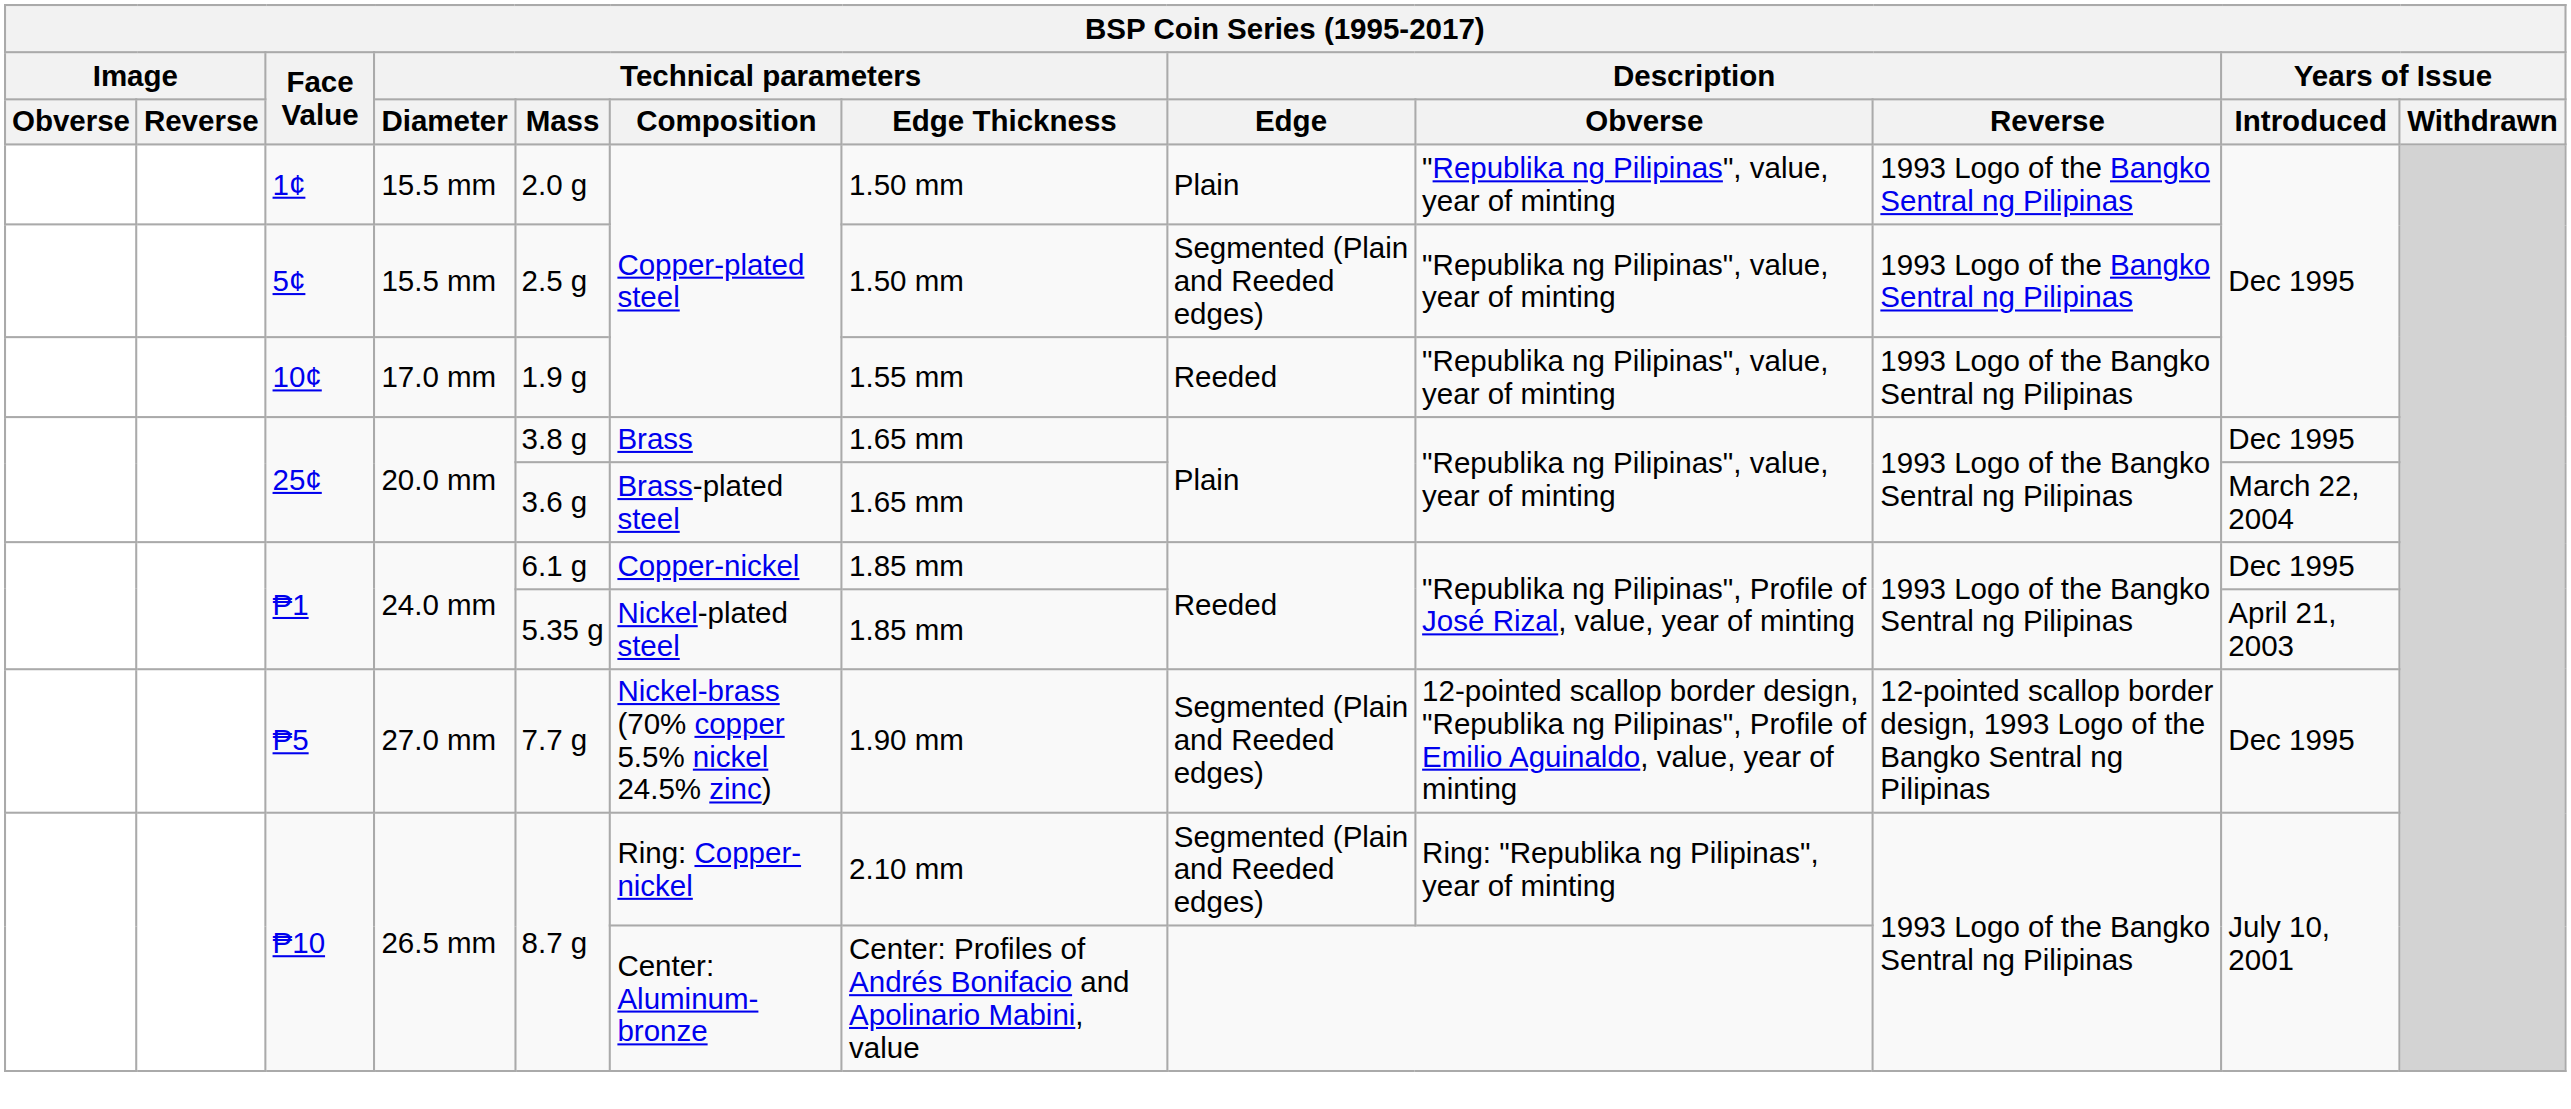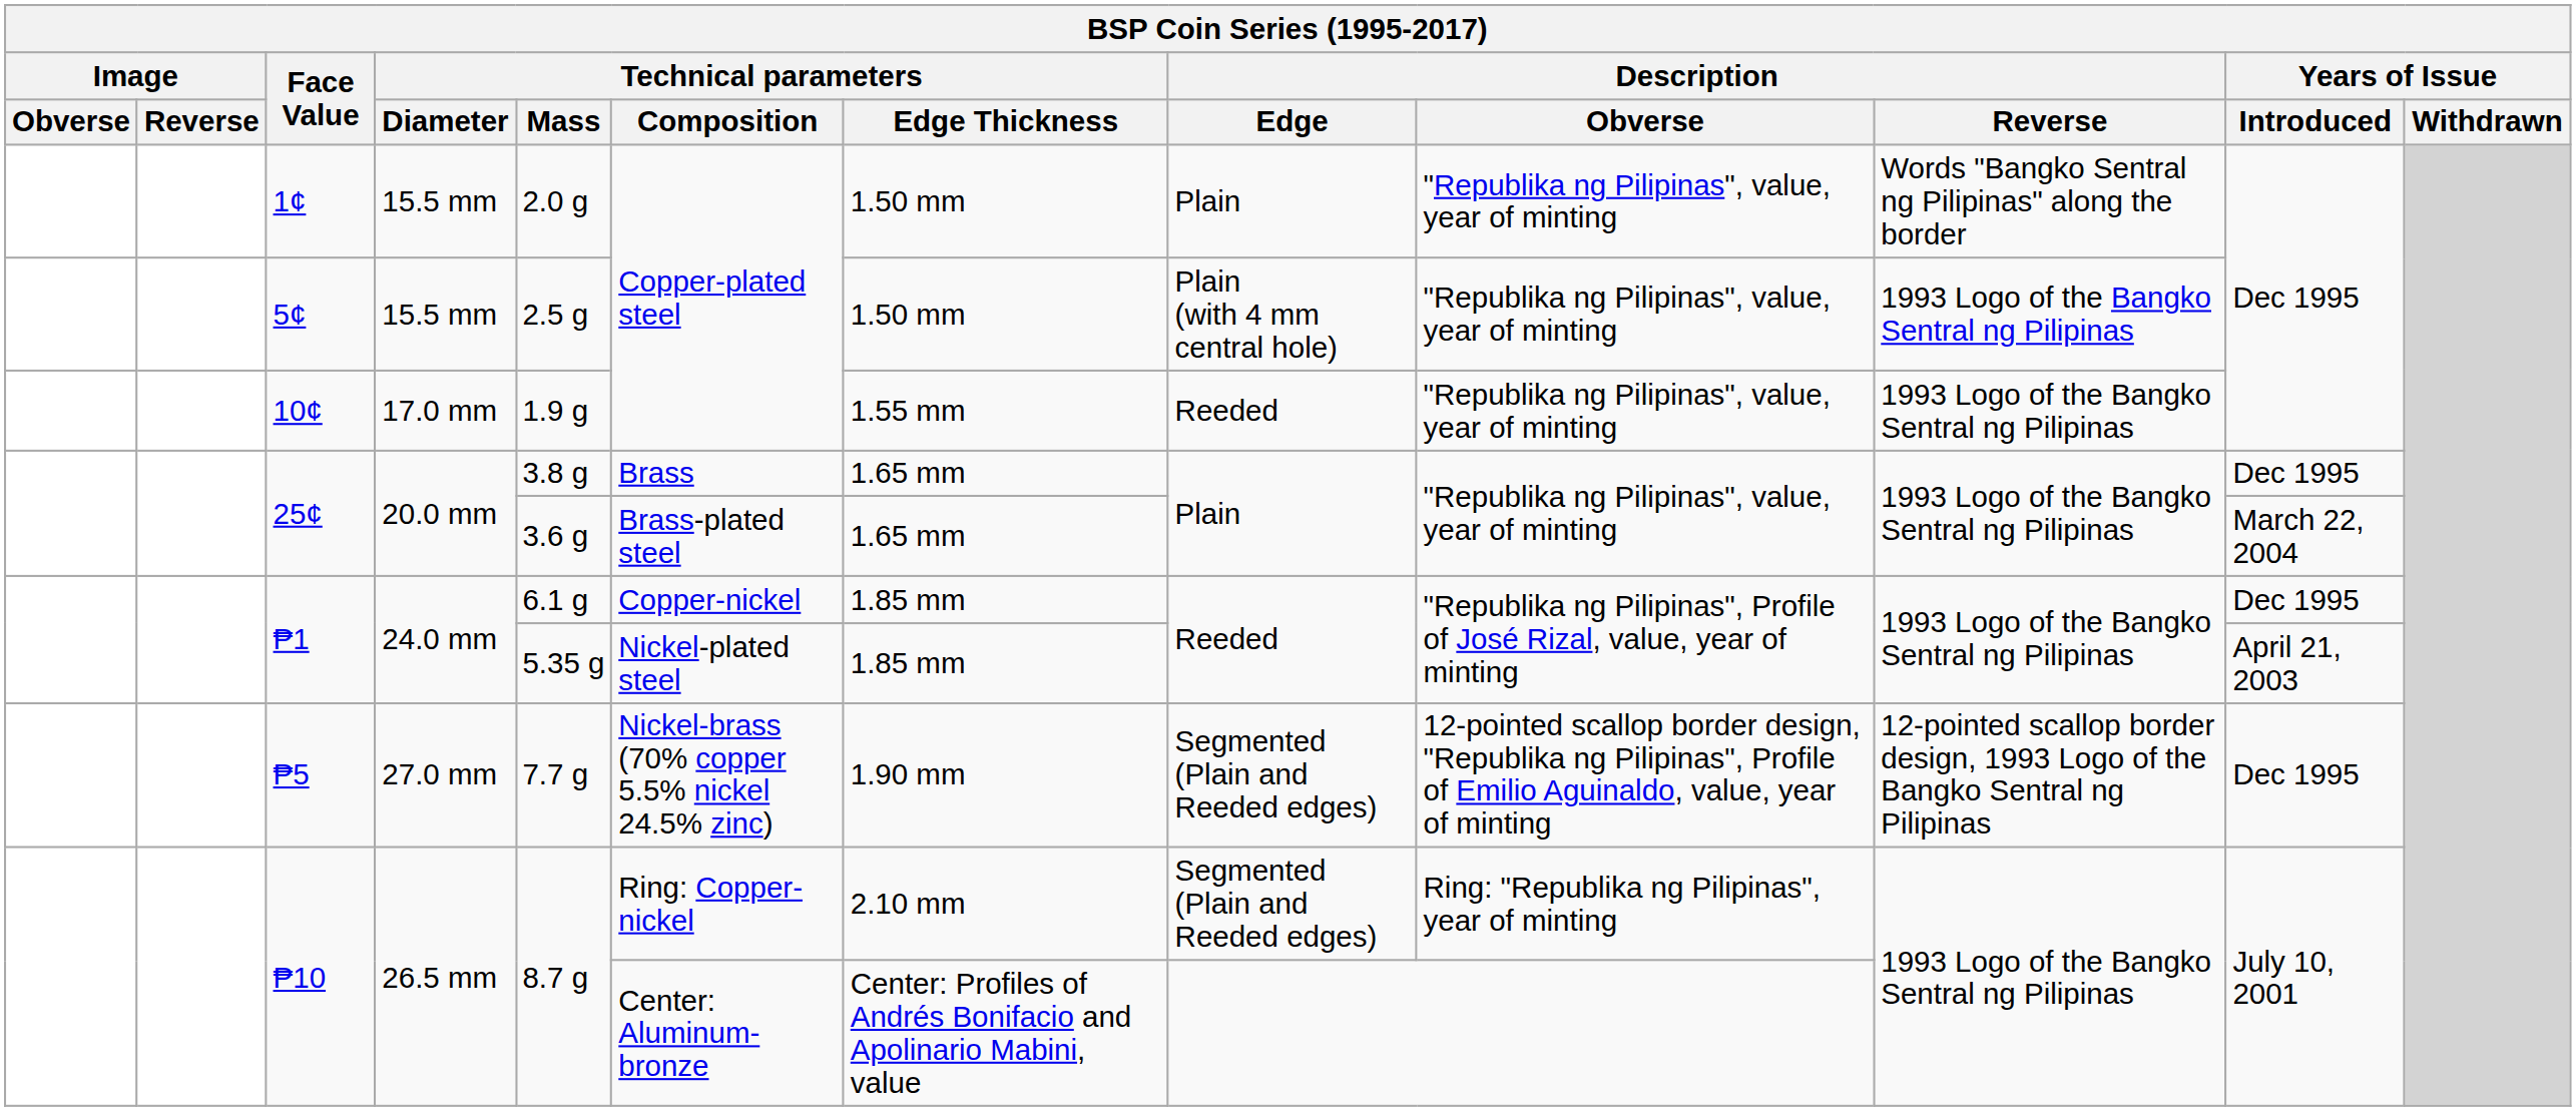1¢ | Description / Reverse: 1993 Logo of the Bangko Sentral ng Pilipinas -> Words "Bangko Sentral ng Pilipinas" along the border
5¢ | Description / Edge: Segmented (Plain and Reeded edges) -> Plain (with 4 mm central hole)
